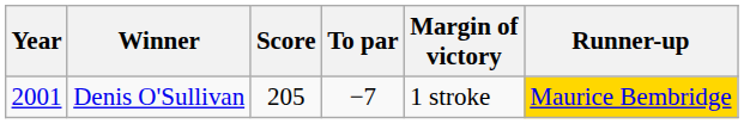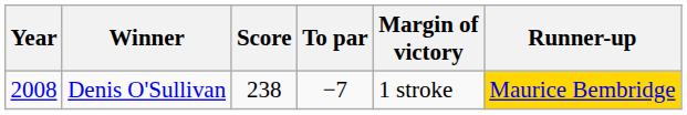Denis O'Sullivan | Year: 2001 -> 2008
Denis O'Sullivan | Score: 205 -> 238
